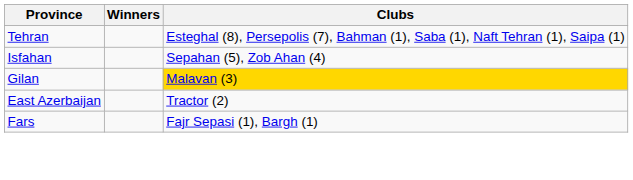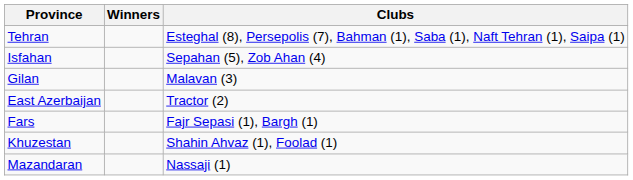Gilan | Clubs: gold background -> no background
+ row: Khuzestan | Shahin Ahvaz (1), Foolad (1)
+ row: Mazandaran | Nassaji (1)
